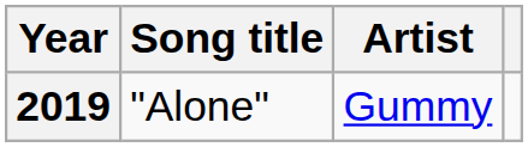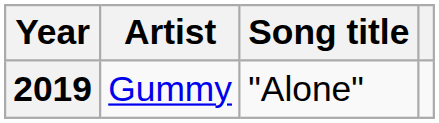columns swapped: Song title <-> Artist
